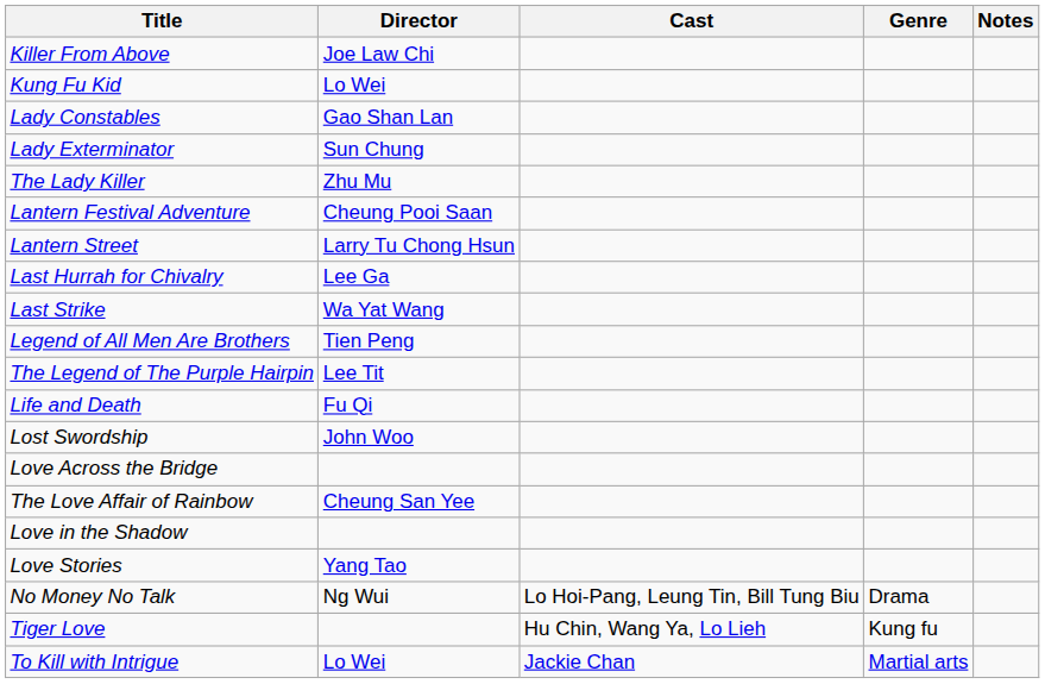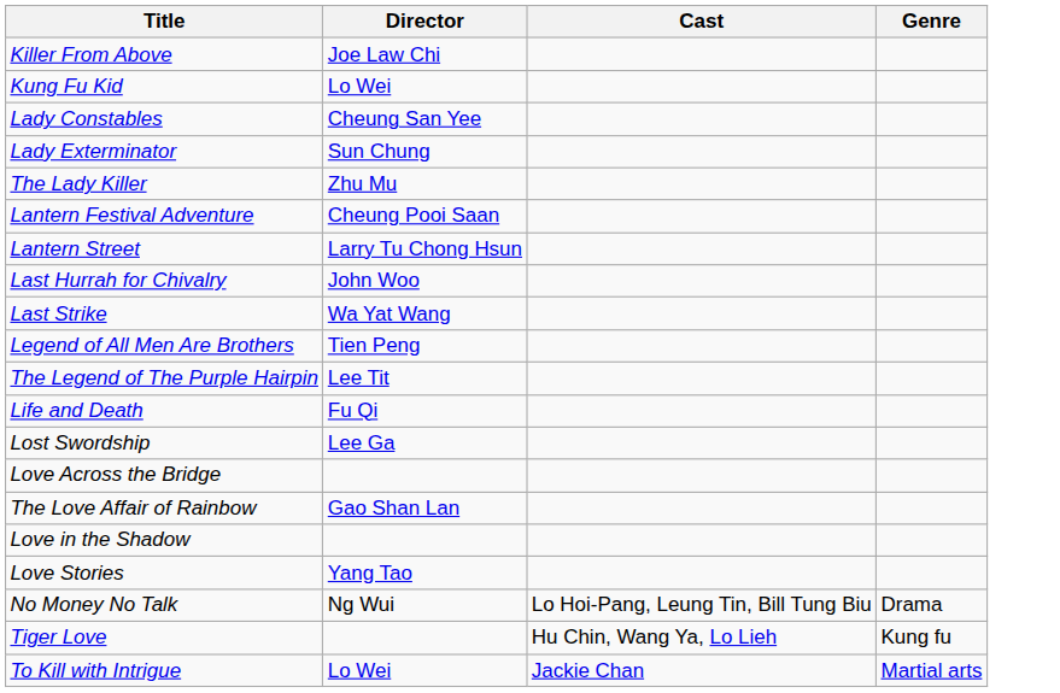- column: Notes
Lady Constables | Director: Gao Shan Lan -> Cheung San Yee
Last Hurrah for Chivalry | Director: Lee Ga -> John Woo
Lost Swordship | Director: John Woo -> Lee Ga
The Love Affair of Rainbow | Director: Cheung San Yee -> Gao Shan Lan
